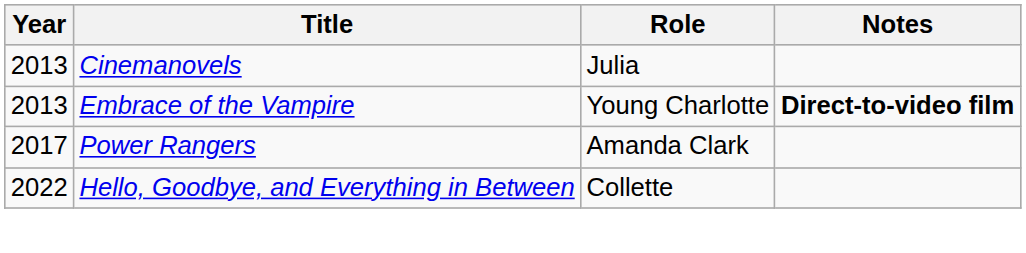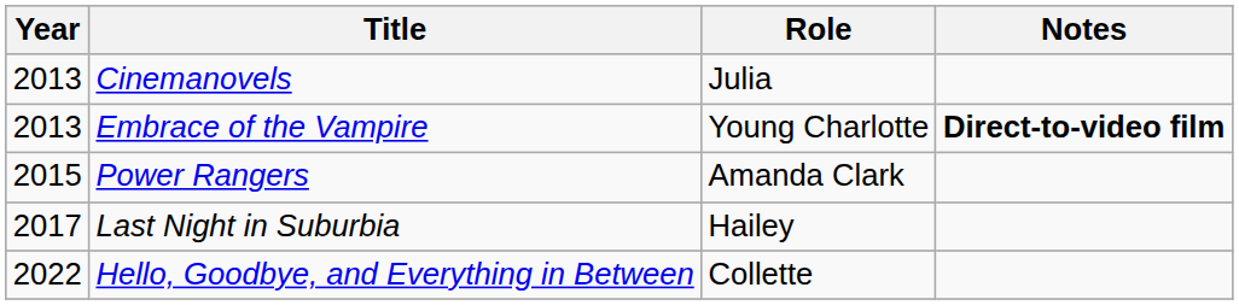Power Rangers | Year: 2017 -> 2015
+ row: 2017 | Last Night in Suburbia | Hailey
